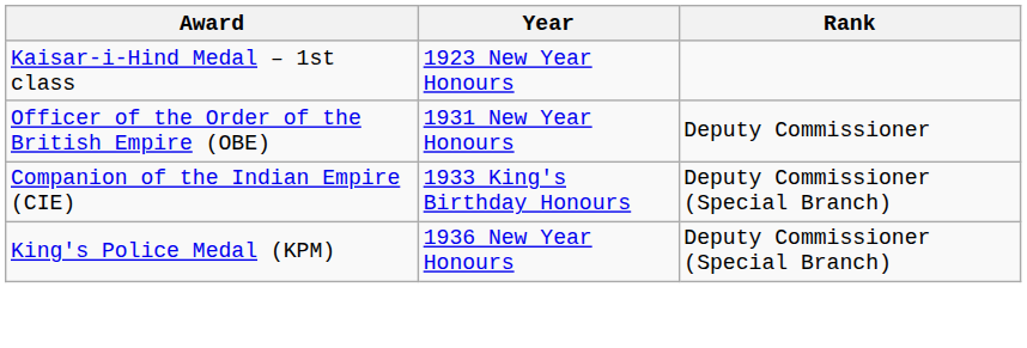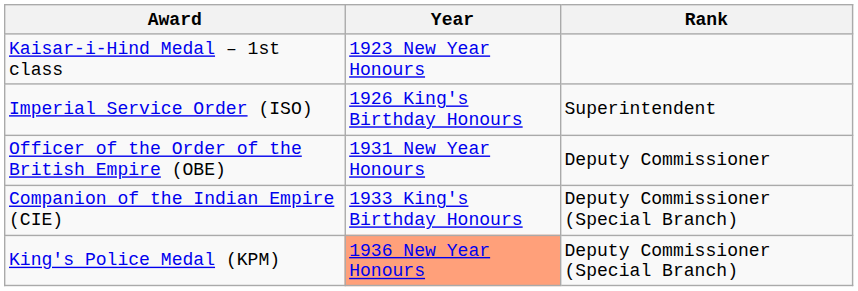+ row: Imperial Service Order (ISO) | 1926 King's Birthday Honours | Superintendent
King's Police Medal (KPM) | Year: no background -> lightsalmon background
